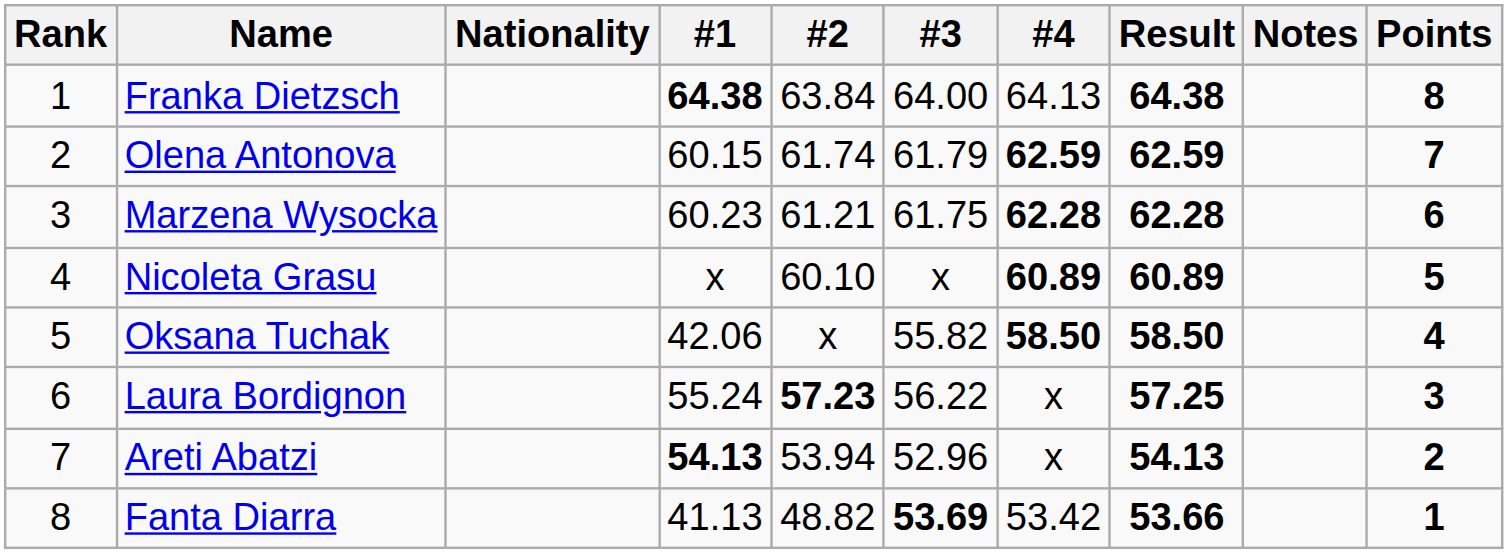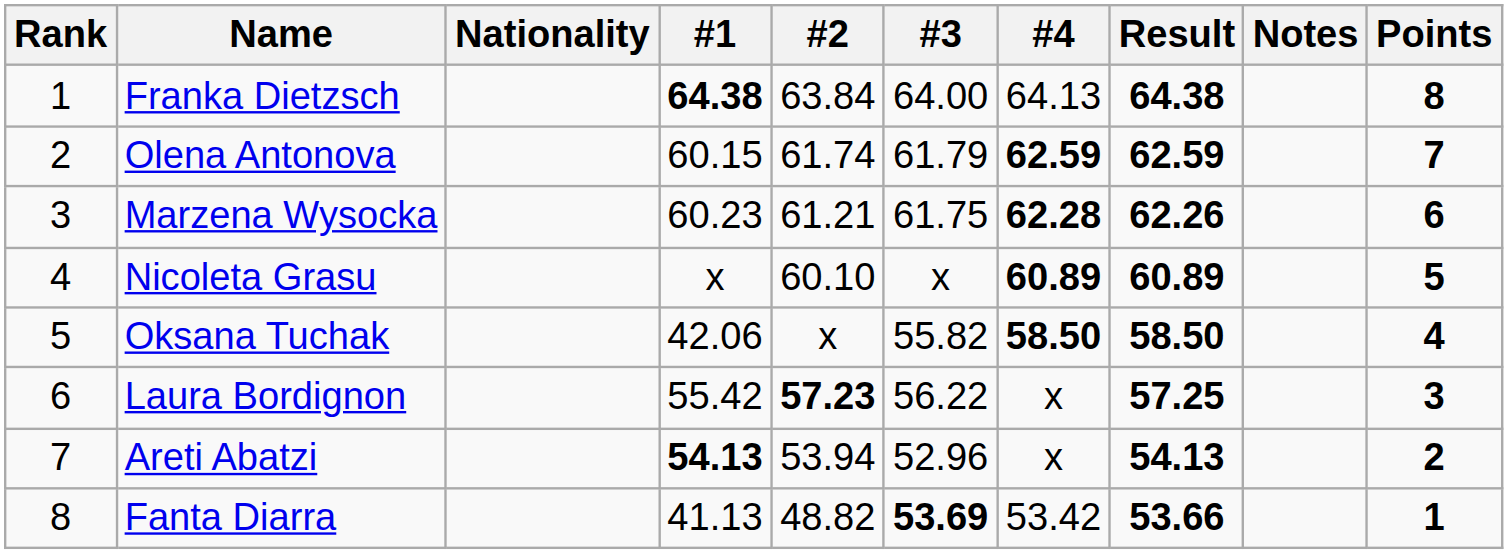Marzena Wysocka | Result: 62.28 -> 62.26
Laura Bordignon | #1: 55.24 -> 55.42
